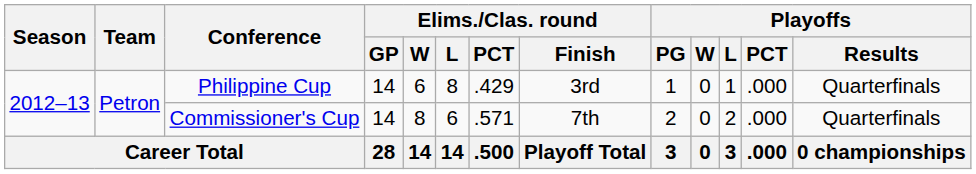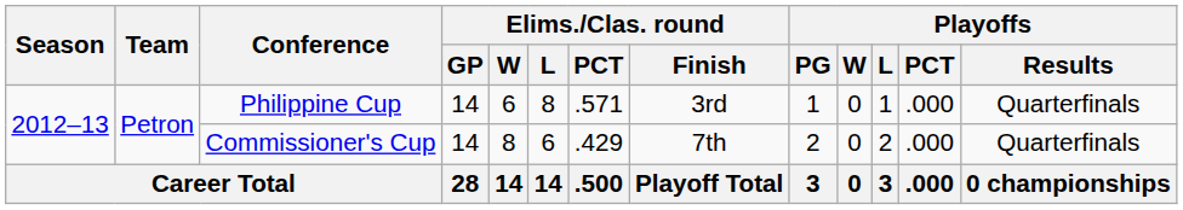Philippine Cup | Elims./Clas. round / PCT: .429 -> .571
Commissioner's Cup | Elims./Clas. round / PCT: .571 -> .429
